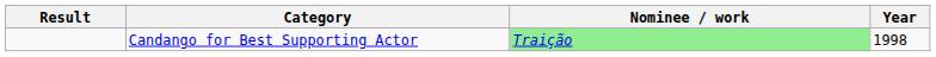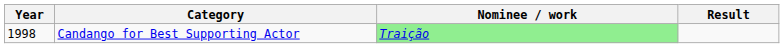columns swapped: Year <-> Result
